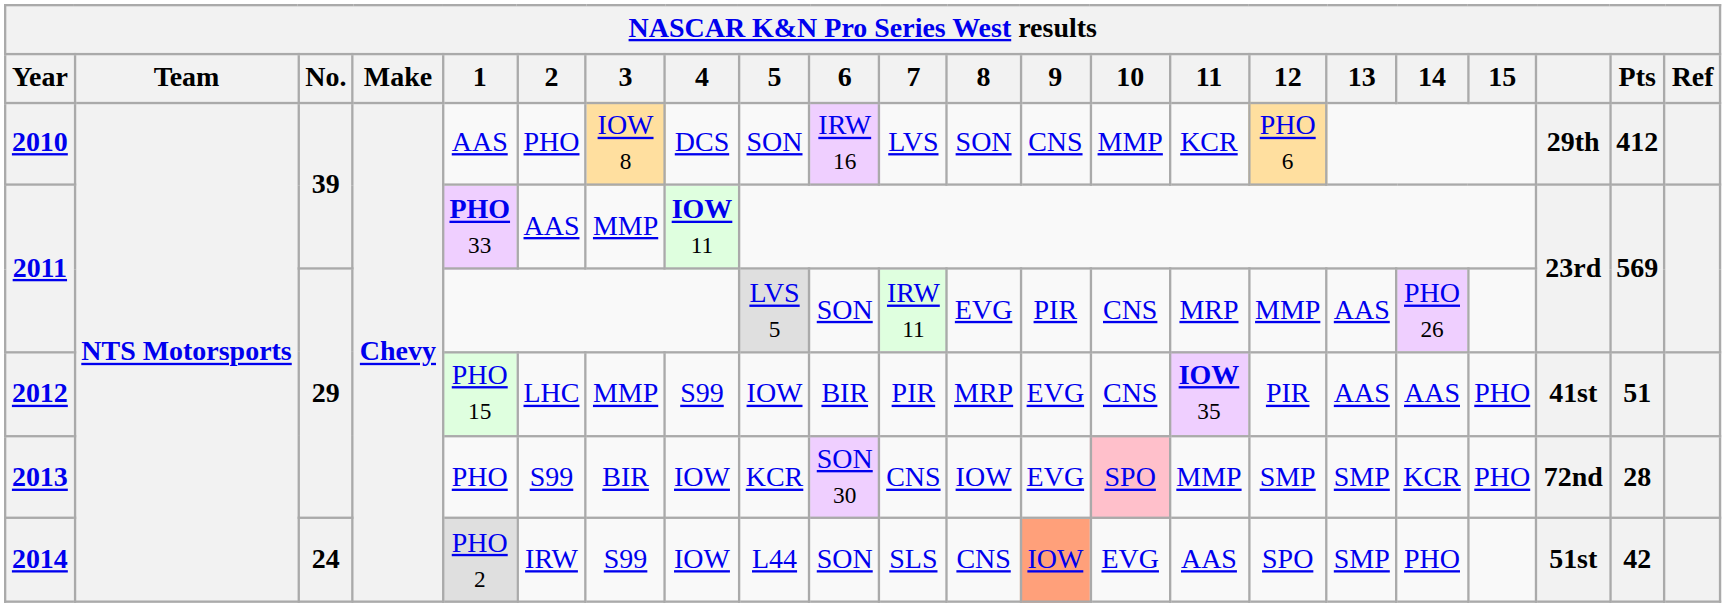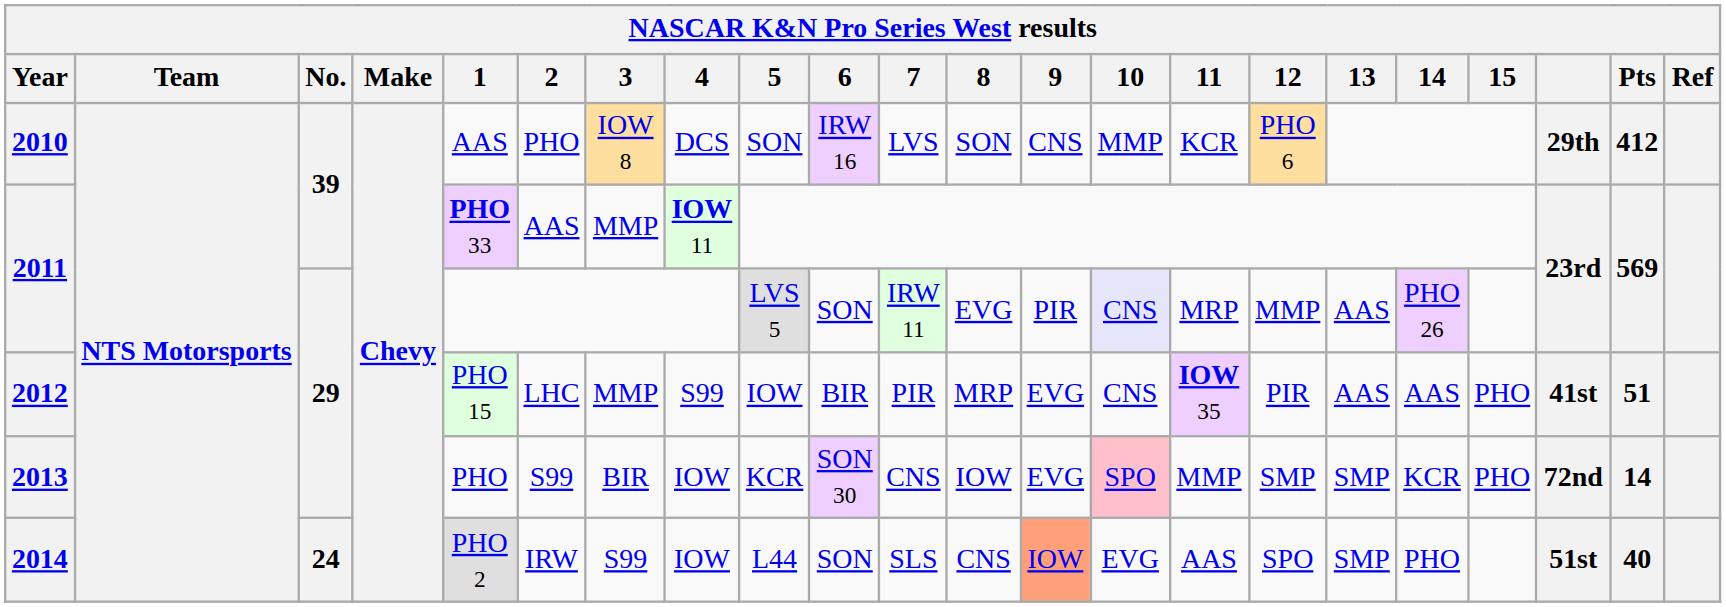2011 / 29 | 10: no background -> lavender background
2013 | Pts: 28 -> 14
2014 | Pts: 42 -> 40
